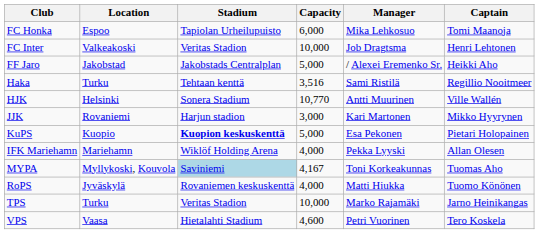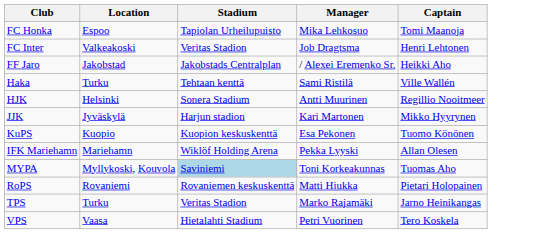- column: Capacity | 6,000 | 10,000 | 5,000 | 3,516 | 10,770 | 3,000 | 5,000 | 4,000 | 4,167 | 4,000 | 10,000 | 4,600
Haka | Captain: Regillio Nooitmeer -> Ville Wallén
HJK | Captain: Ville Wallén -> Regillio Nooitmeer
JJK | Location: Rovaniemi -> Jyväskylä
KuPS | Stadium: bold -> normal
KuPS | Captain: Pietari Holopainen -> Tuomo Könönen
RoPS | Location: Jyväskylä -> Rovaniemi
RoPS | Captain: Tuomo Könönen -> Pietari Holopainen
